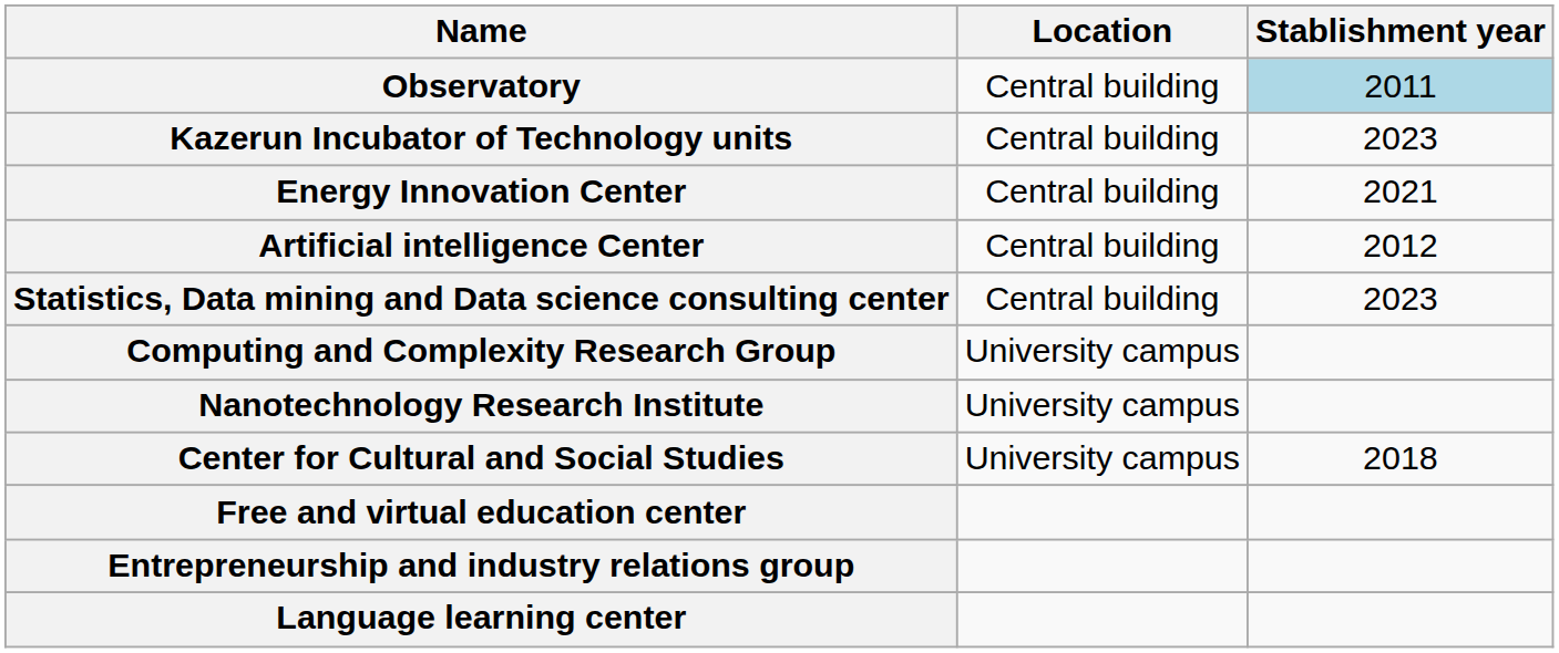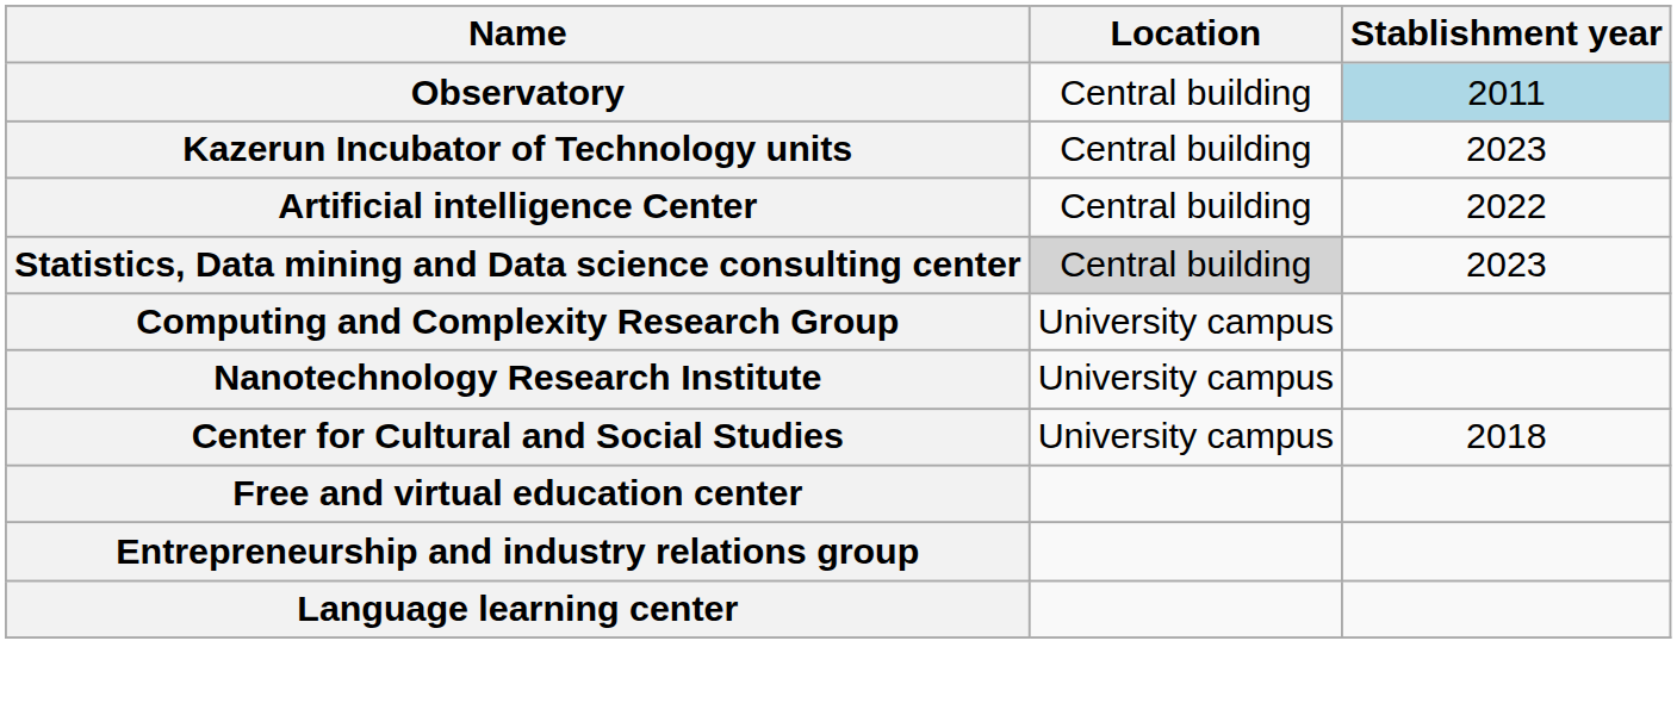- row: Energy Innovation Center | Central building | 2021
Artificial intelligence Center | Stablishment year: 2012 -> 2022
Statistics, Data mining and Data science consulting center | Location: no background -> lightgrey background
